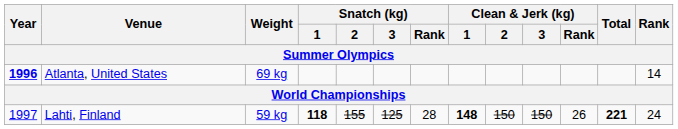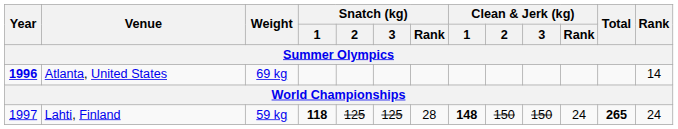Lahti, Finland | Snatch (kg) / 2: 155 -> 125
Lahti, Finland | Clean & Jerk (kg) / Rank: 26 -> 24
Lahti, Finland | Total: 221 -> 265
